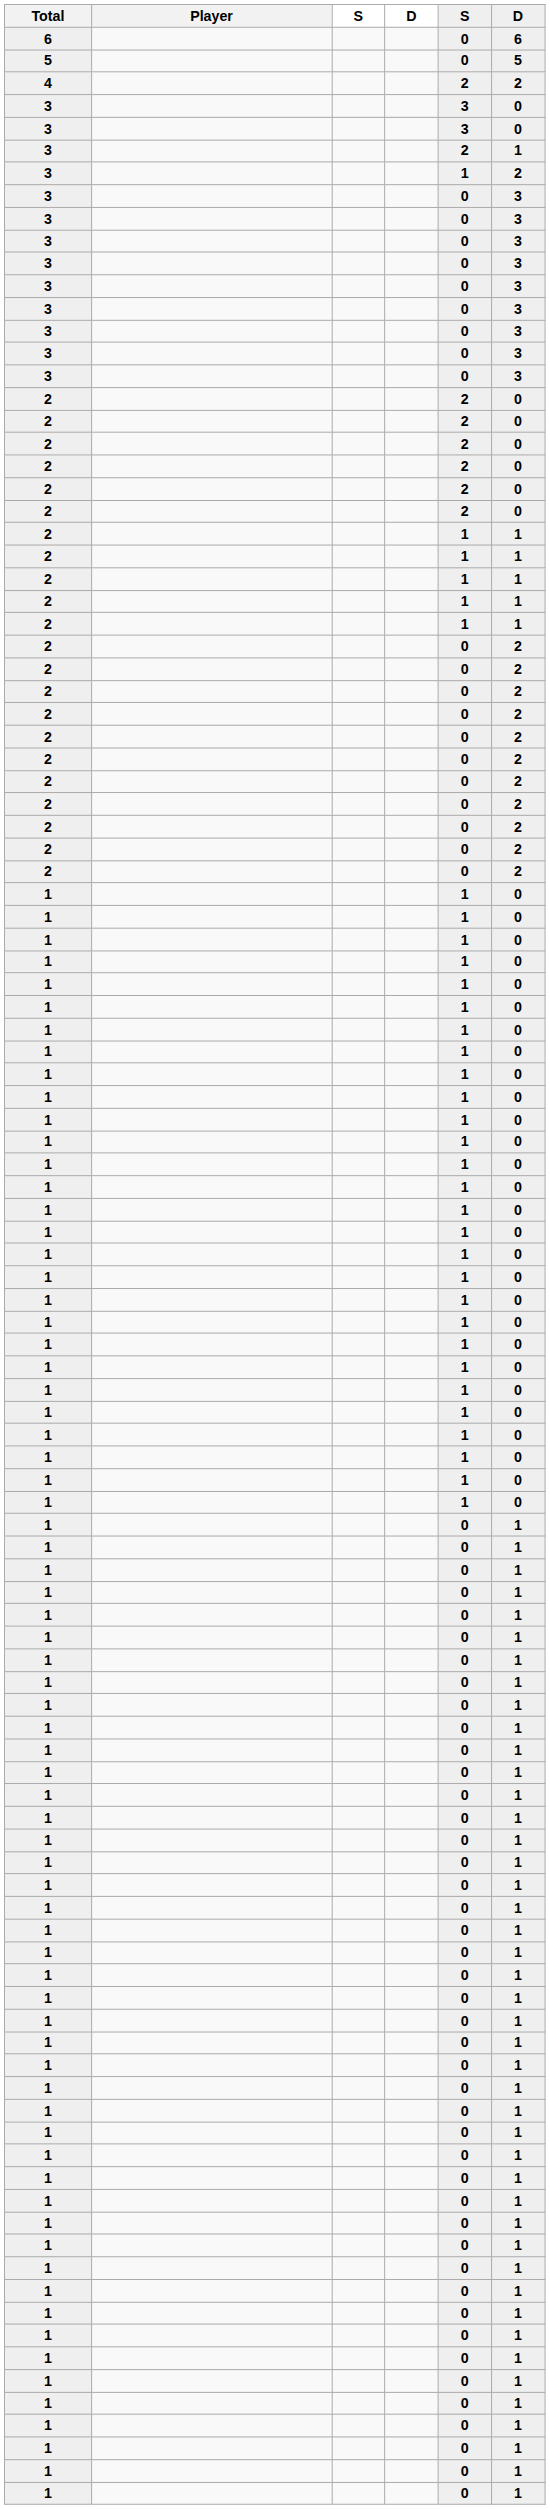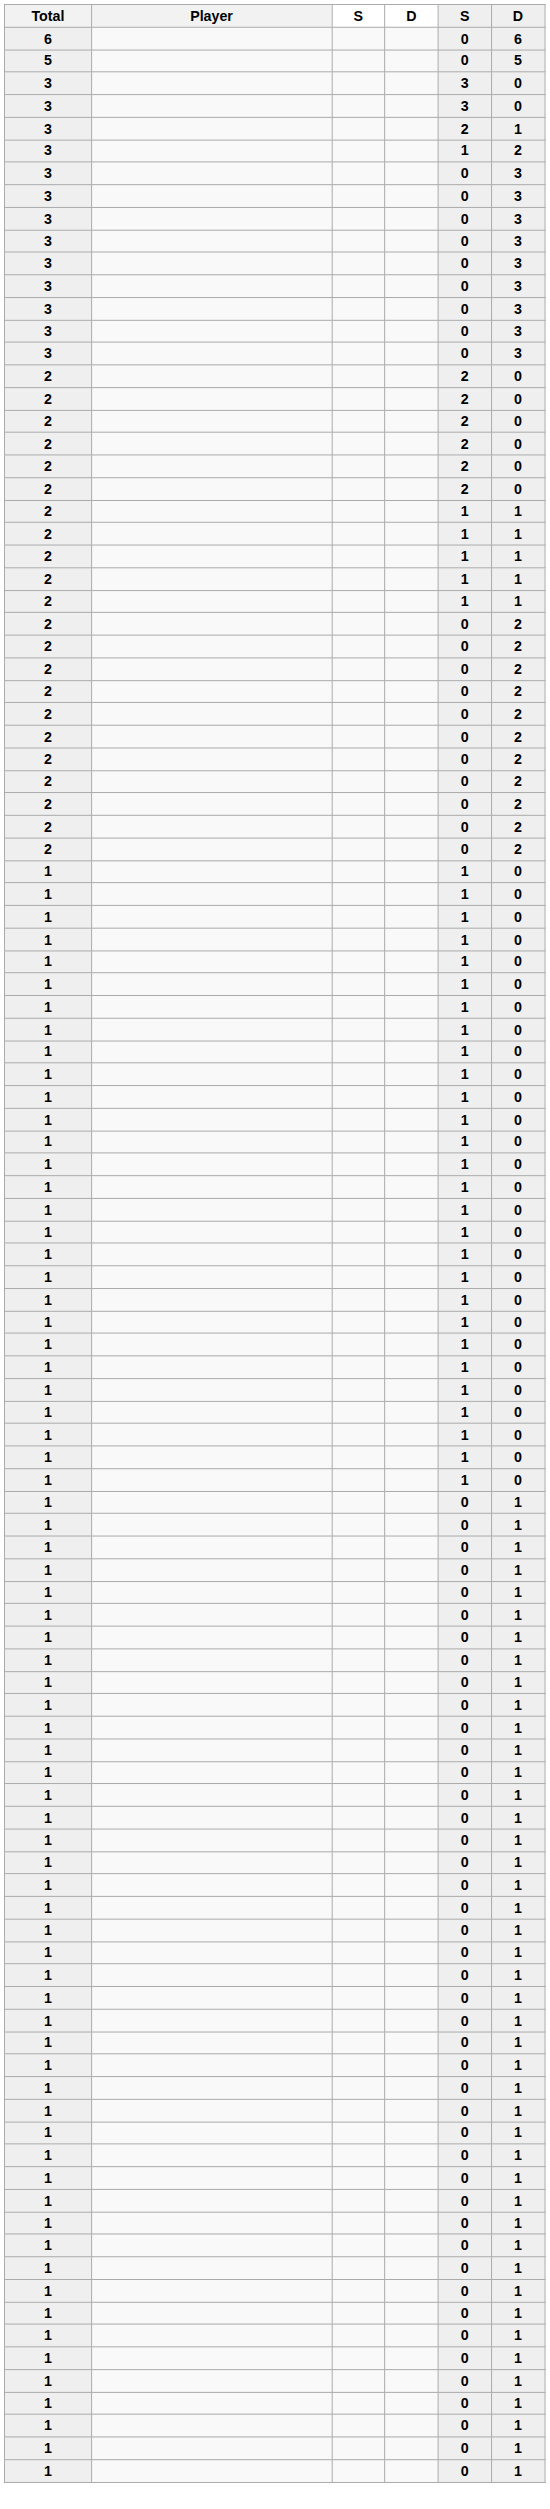- row: 4 | 2 | 2
